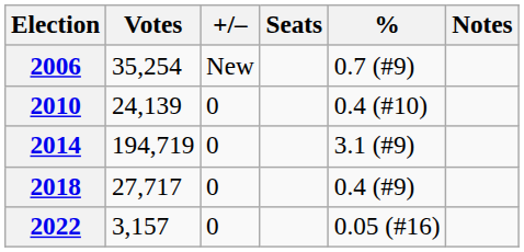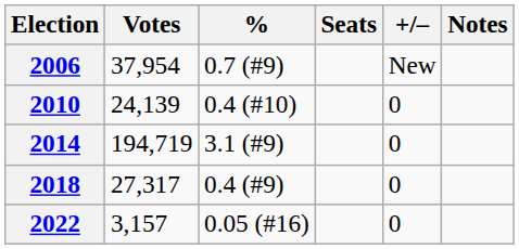columns swapped: % <-> +/–
2006 | Votes: 35,254 -> 37,954
2018 | Votes: 27,717 -> 27,317
